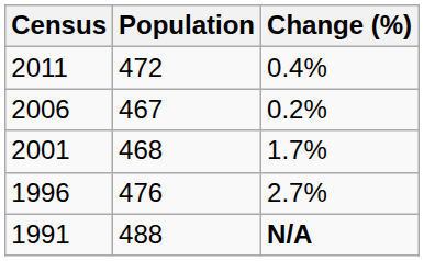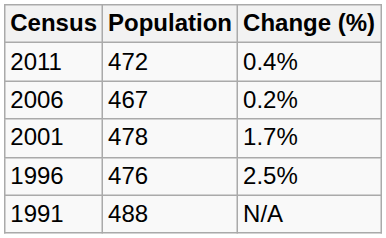2001 | Population: 468 -> 478
1996 | Change (%): 2.7% -> 2.5%
1991 | Change (%): bold -> normal
